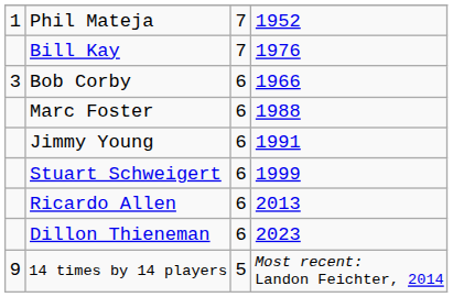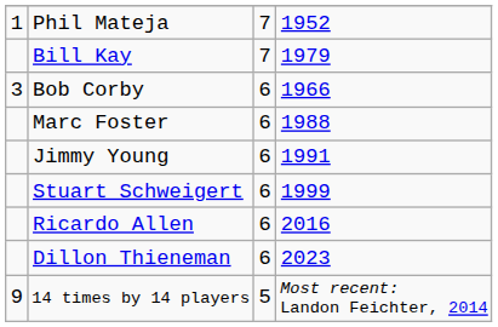Bill Kay | column 4: 1976 -> 1979
Ricardo Allen | column 4: 2013 -> 2016
